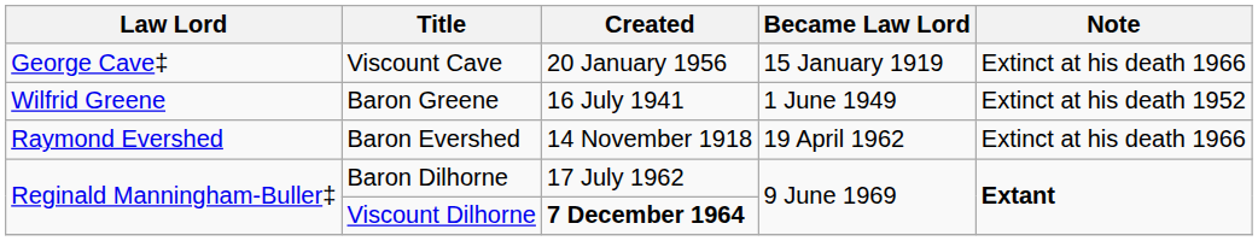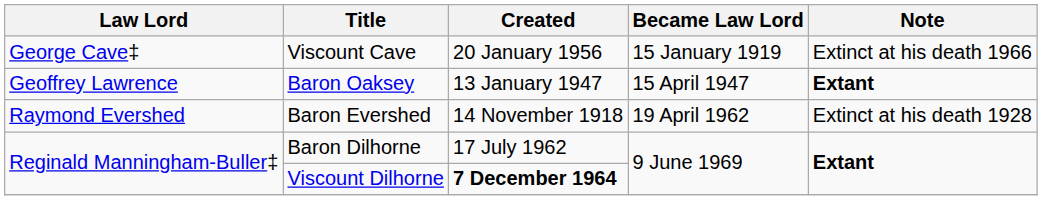+ row: Geoffrey Lawrence | Baron Oaksey | 13 January 1947 | 15 April 1947 | Extant
- row: Wilfrid Greene | Baron Greene | 16 July 1941 | 1 June 1949 | Extinct at his death 1952
Baron Evershed | Note: Extinct at his death 1966 -> Extinct at his death 1928
